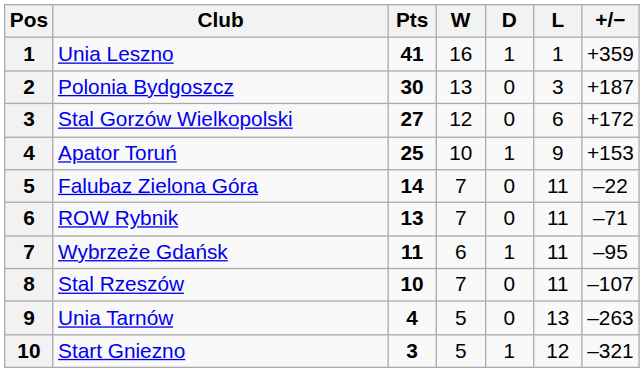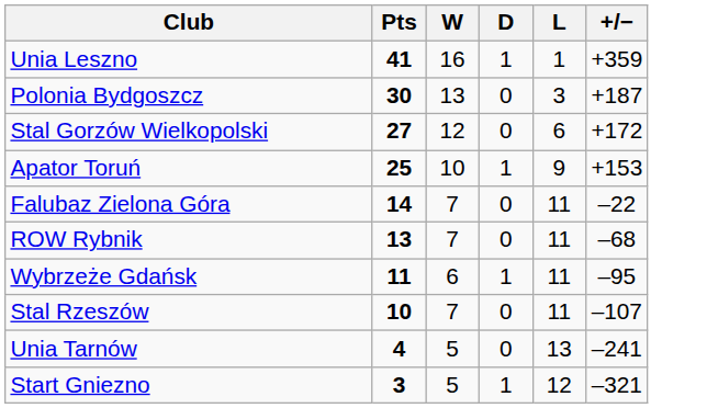- column: Pos | 1 | 2 | 3 | 4 | 5 | 6 | 7 | 8 | 9 | 10
ROW Rybnik | +/−: –71 -> –68
Unia Tarnów | +/−: –263 -> –241
